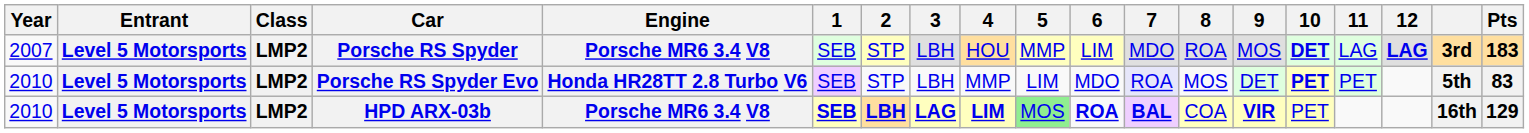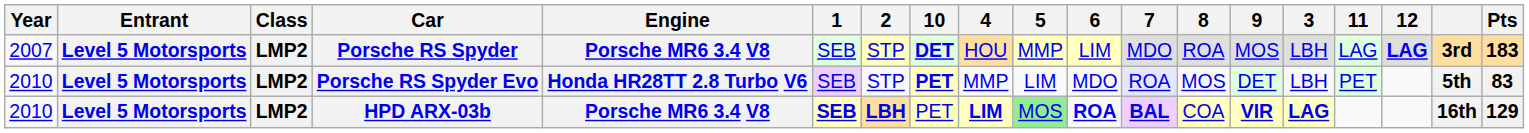columns swapped: 3 <-> 10
